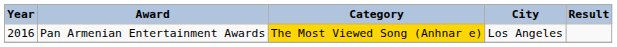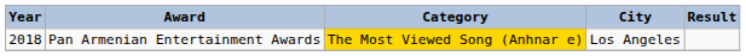Pan Armenian Entertainment Awards | Year: 2016 -> 2018
